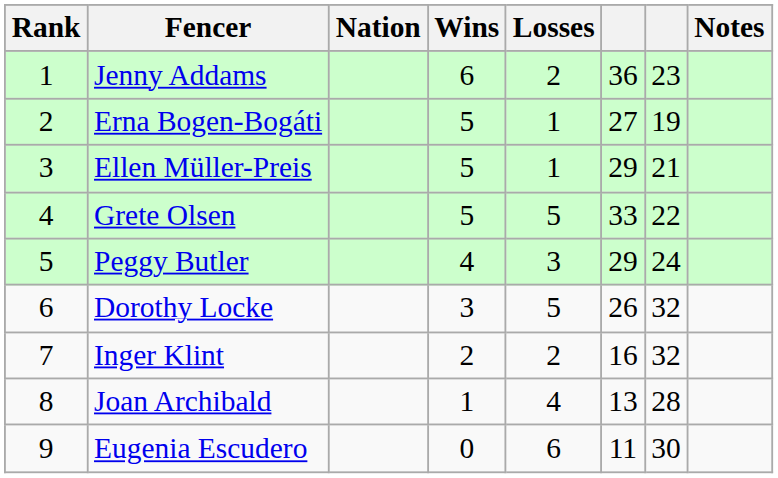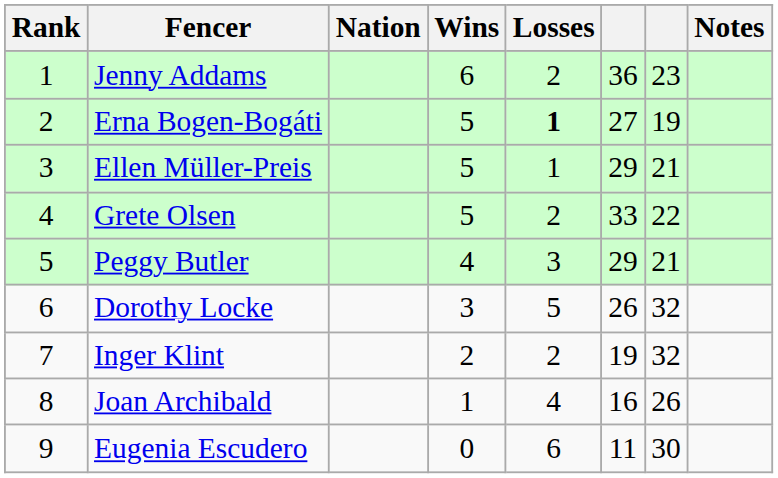Erna Bogen-Bogáti | Losses: normal -> bold
Grete Olsen | Losses: 5 -> 2
Peggy Butler | column 7: 24 -> 21
Inger Klint | column 6: 16 -> 19
Joan Archibald | column 6: 13 -> 16
Joan Archibald | column 7: 28 -> 26
